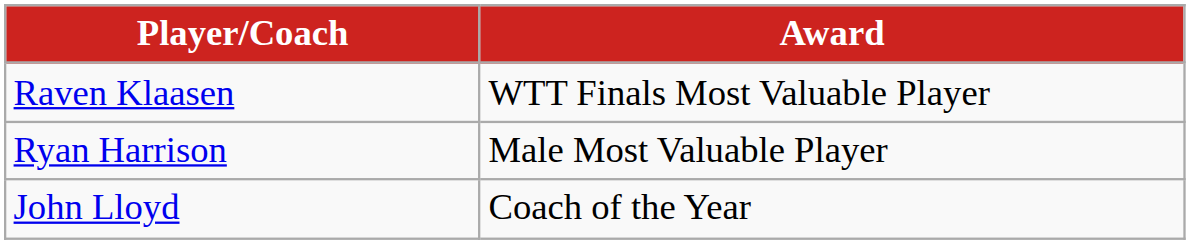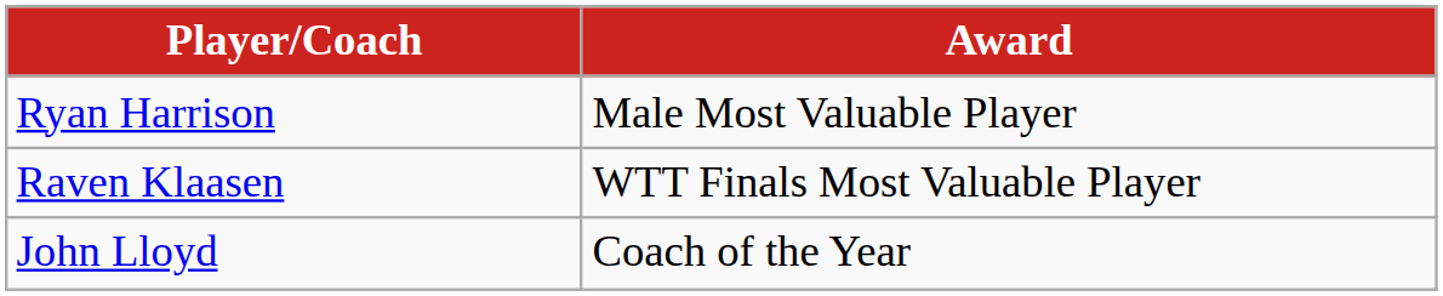rows swapped: Ryan Harrison <-> Raven Klaasen
